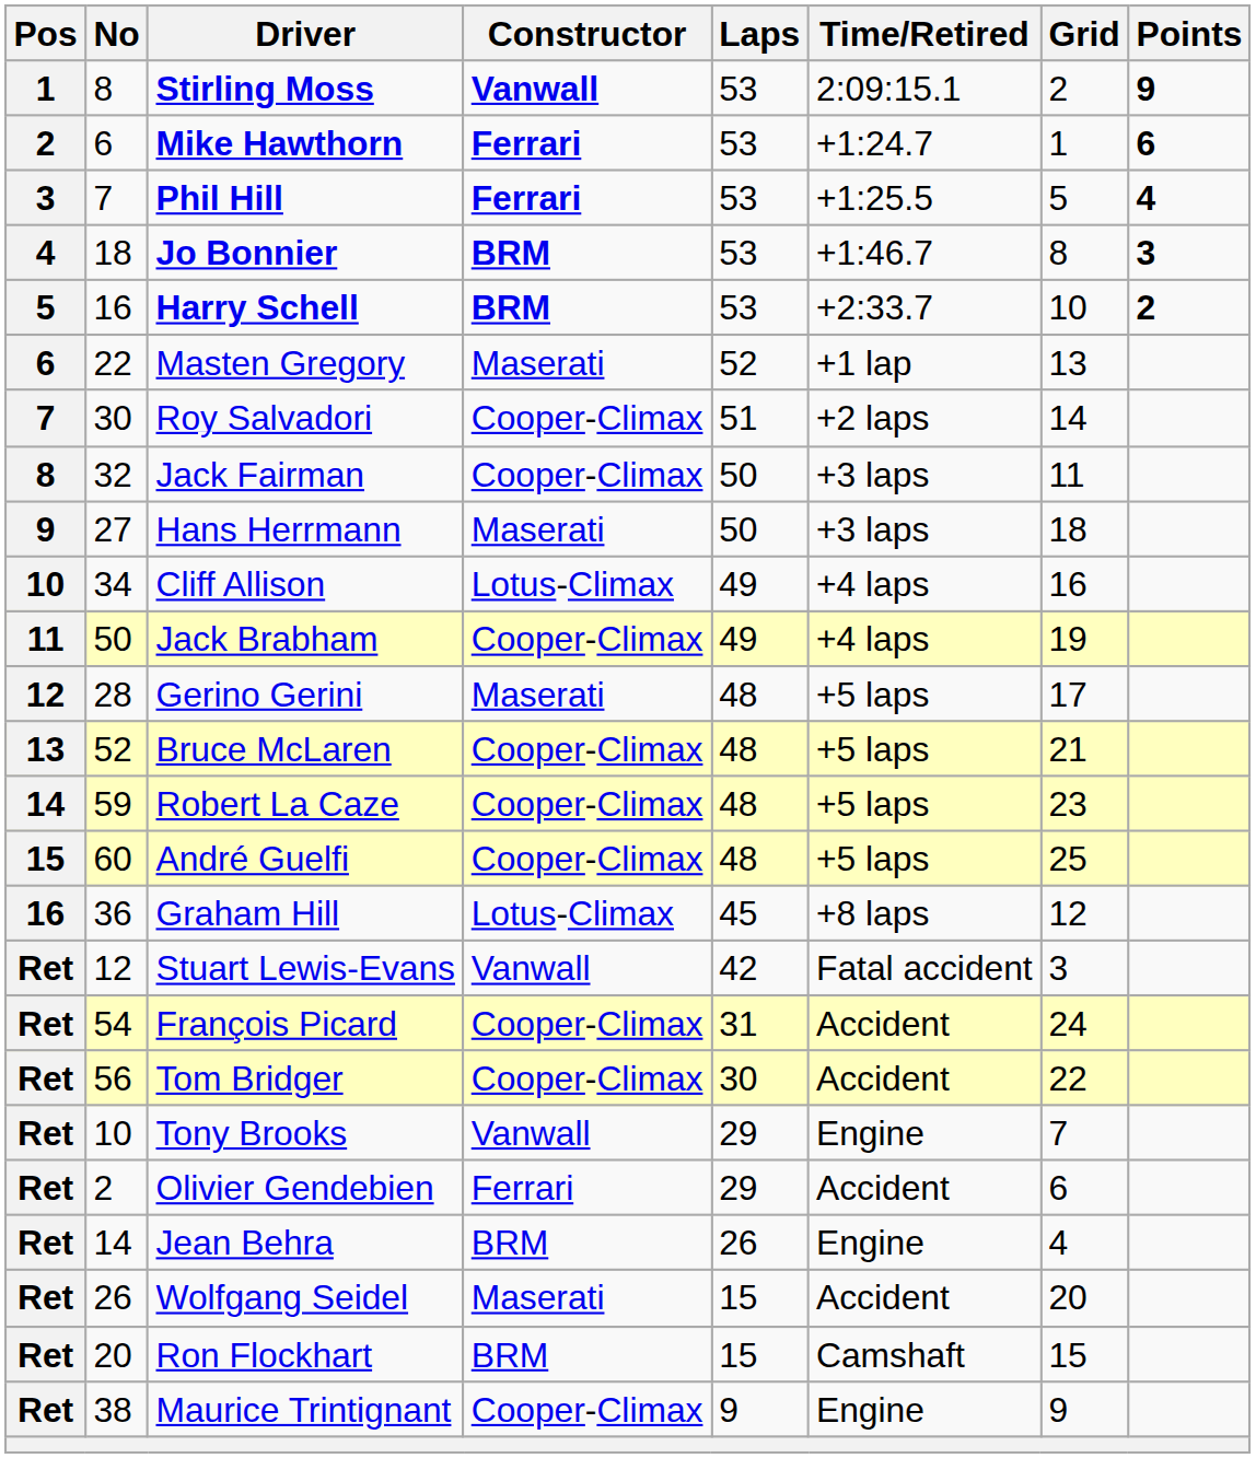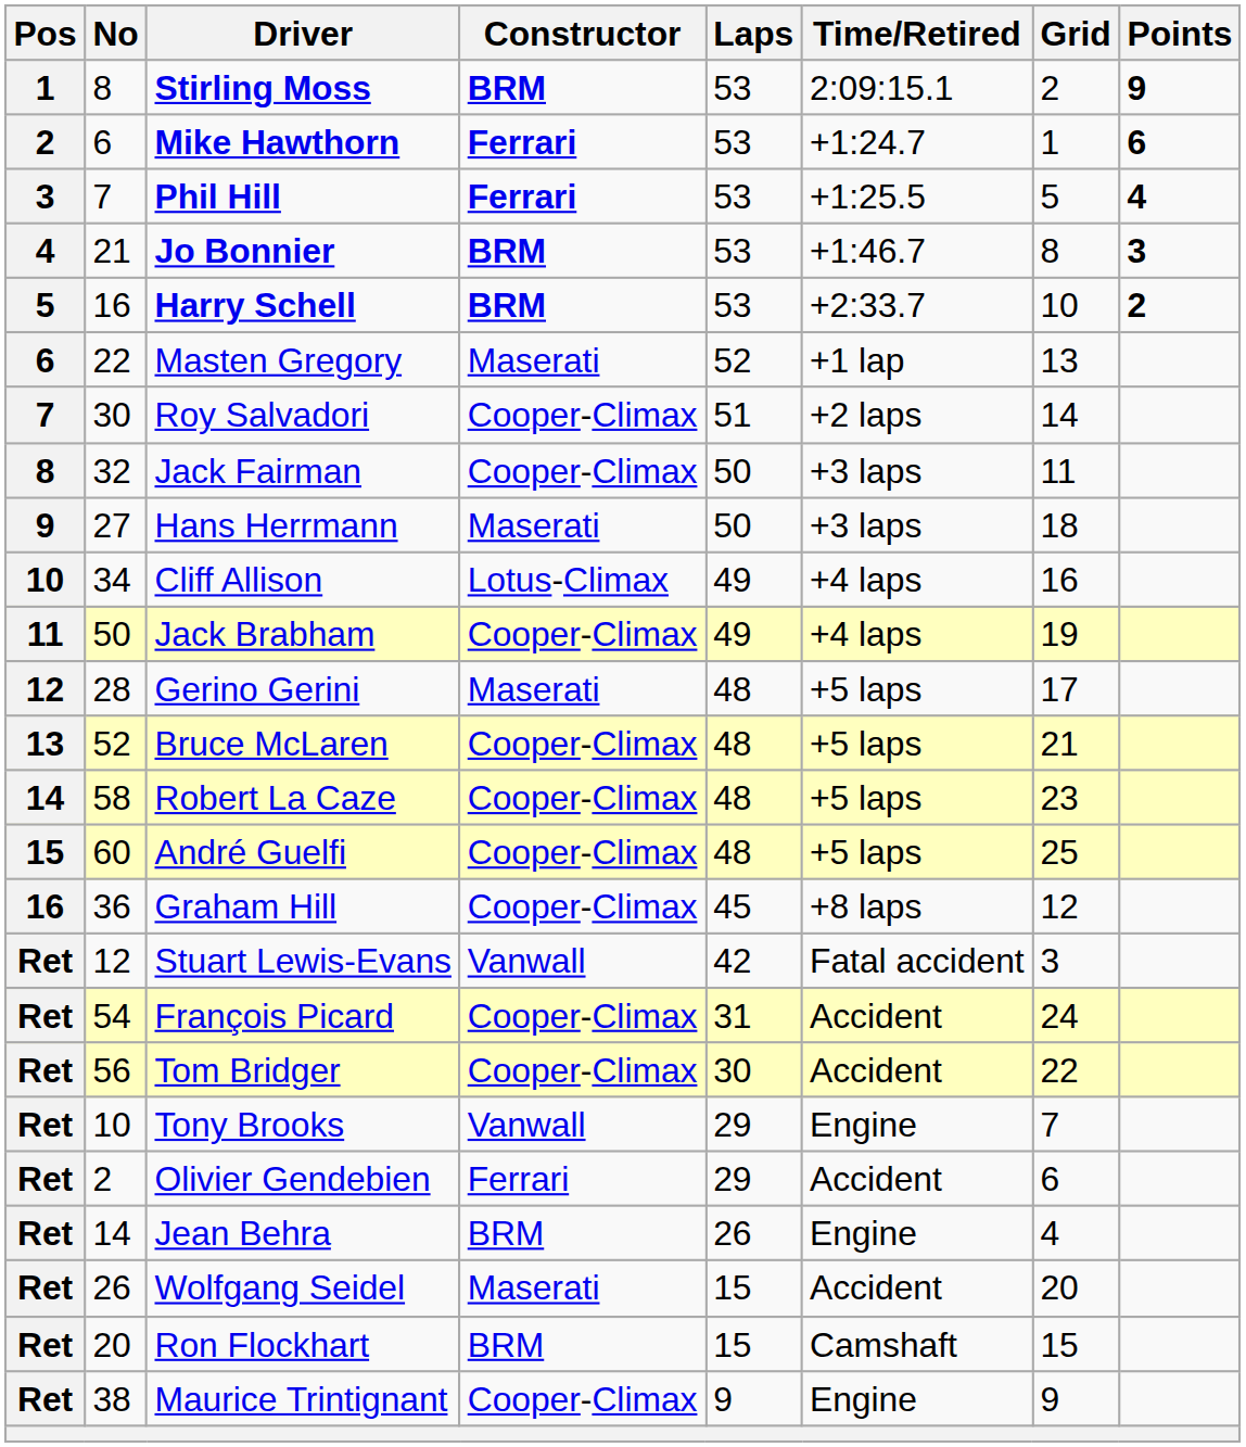Stirling Moss | Constructor: Vanwall -> BRM
Jo Bonnier | No: 18 -> 21
Robert La Caze | No: 59 -> 58
Graham Hill | Constructor: Lotus-Climax -> Cooper-Climax
